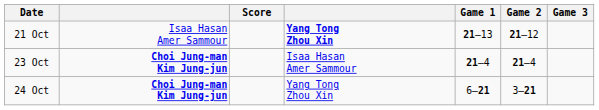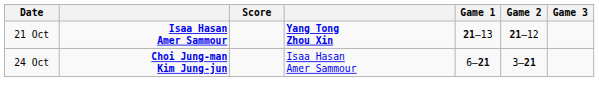21 Oct | column 2: normal -> bold
- row: 23 Oct | Choi Jung-man Kim Jung-jun | Isaa Hasan Amer Sammour | 21–4 | 21–4
24 Oct | column 4: Yang Tong Zhou Xin -> Isaa Hasan Amer Sammour
